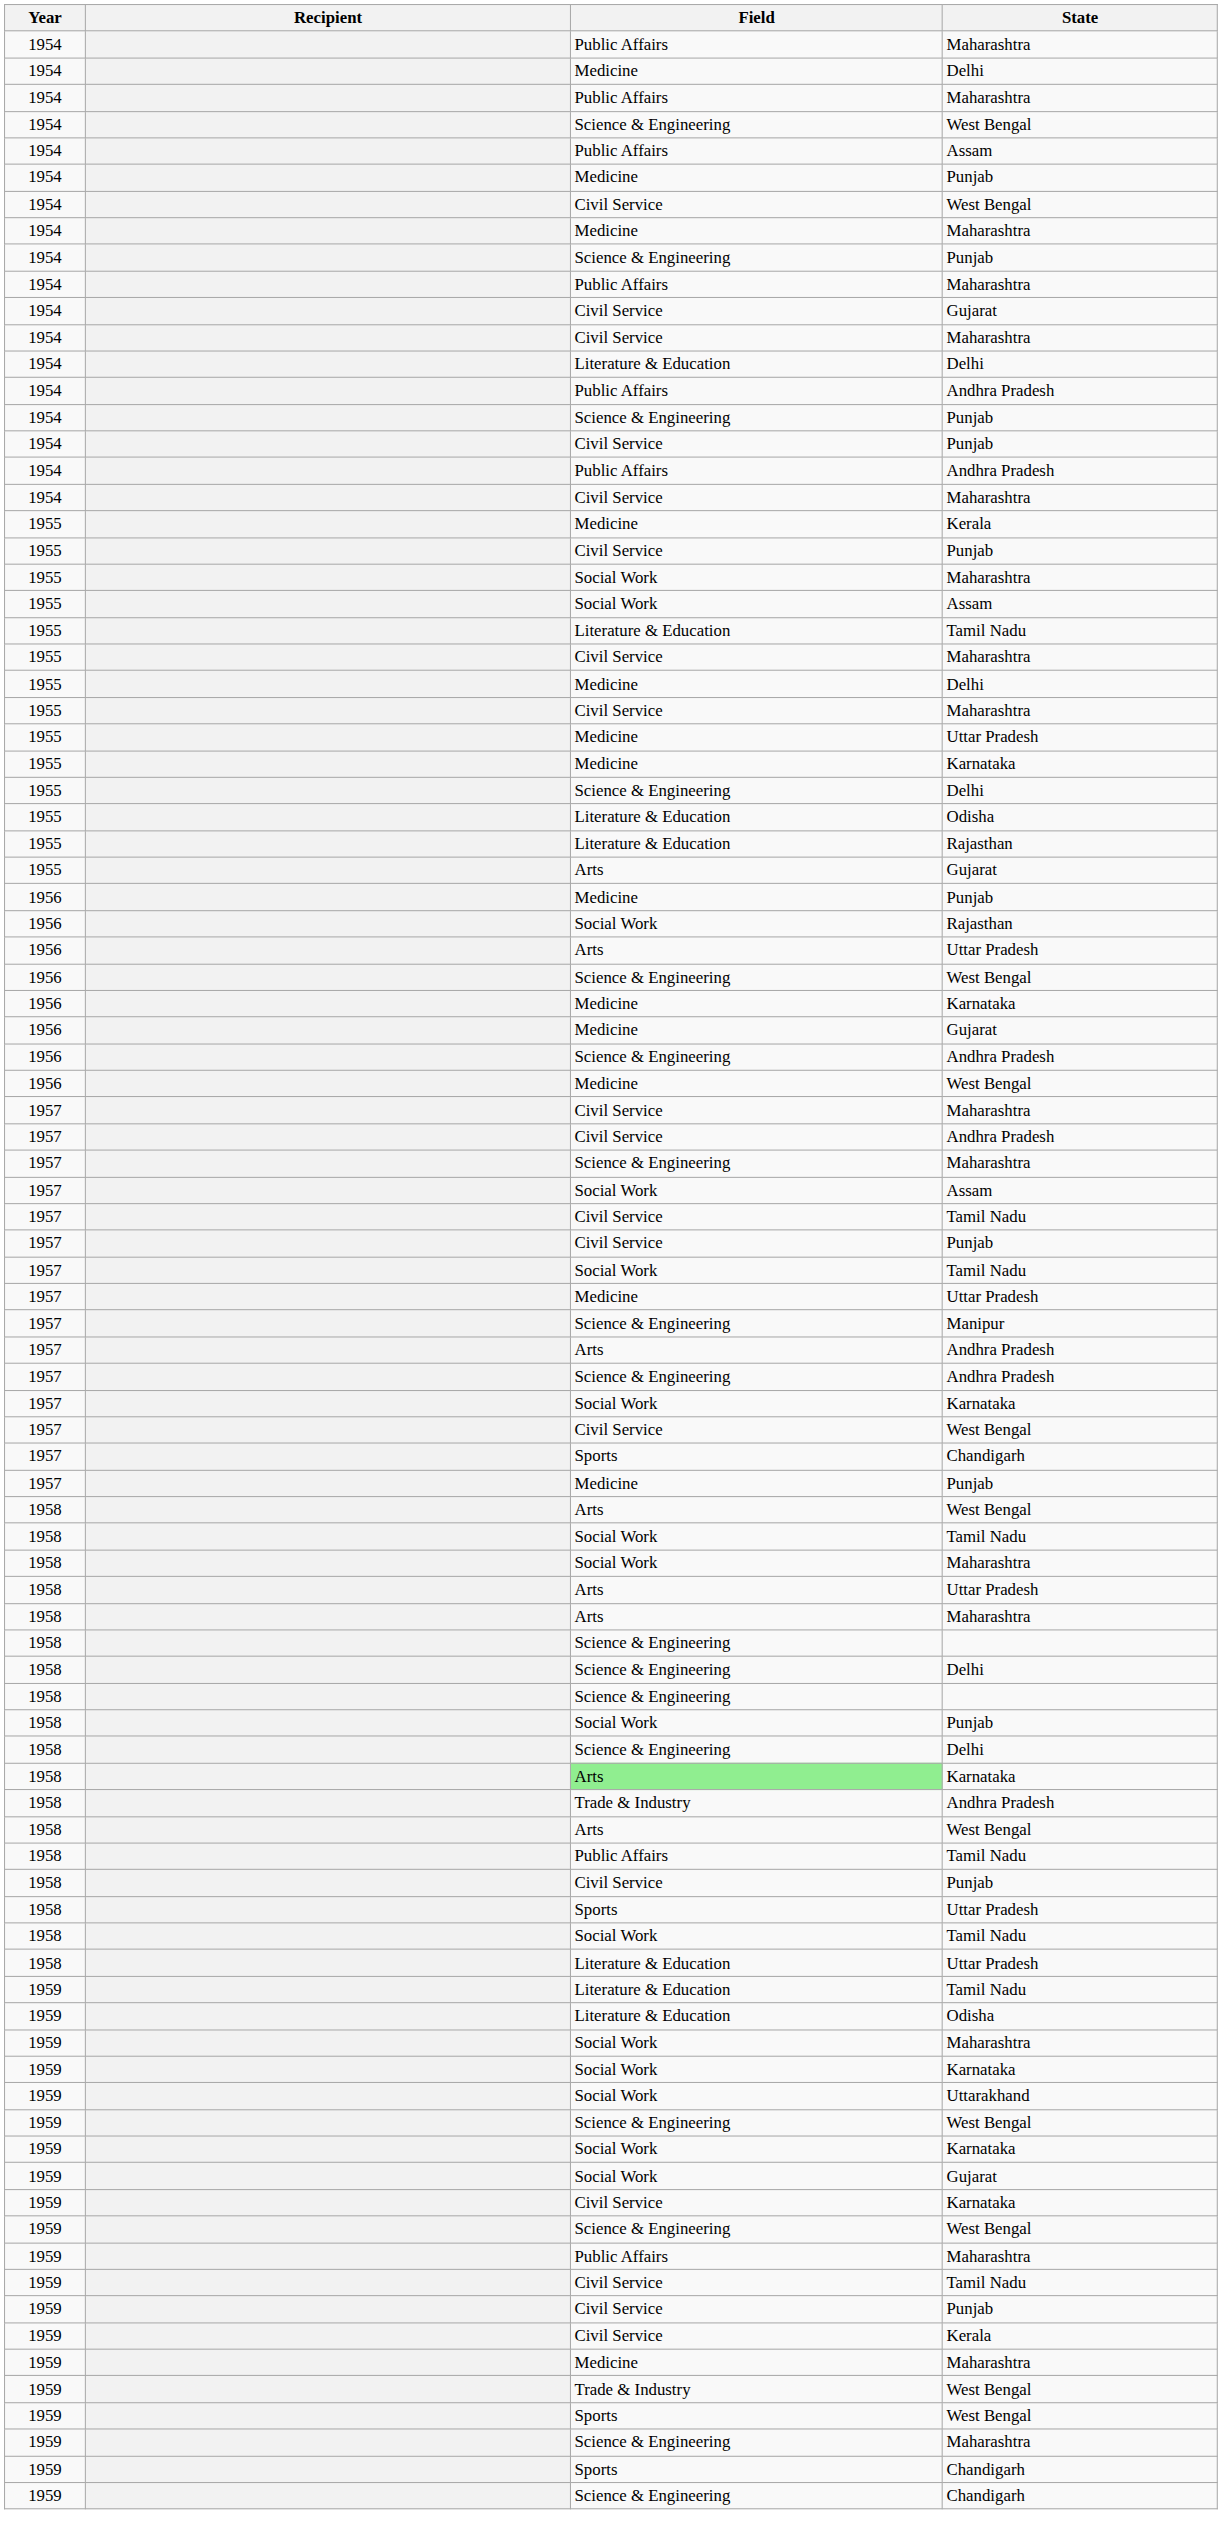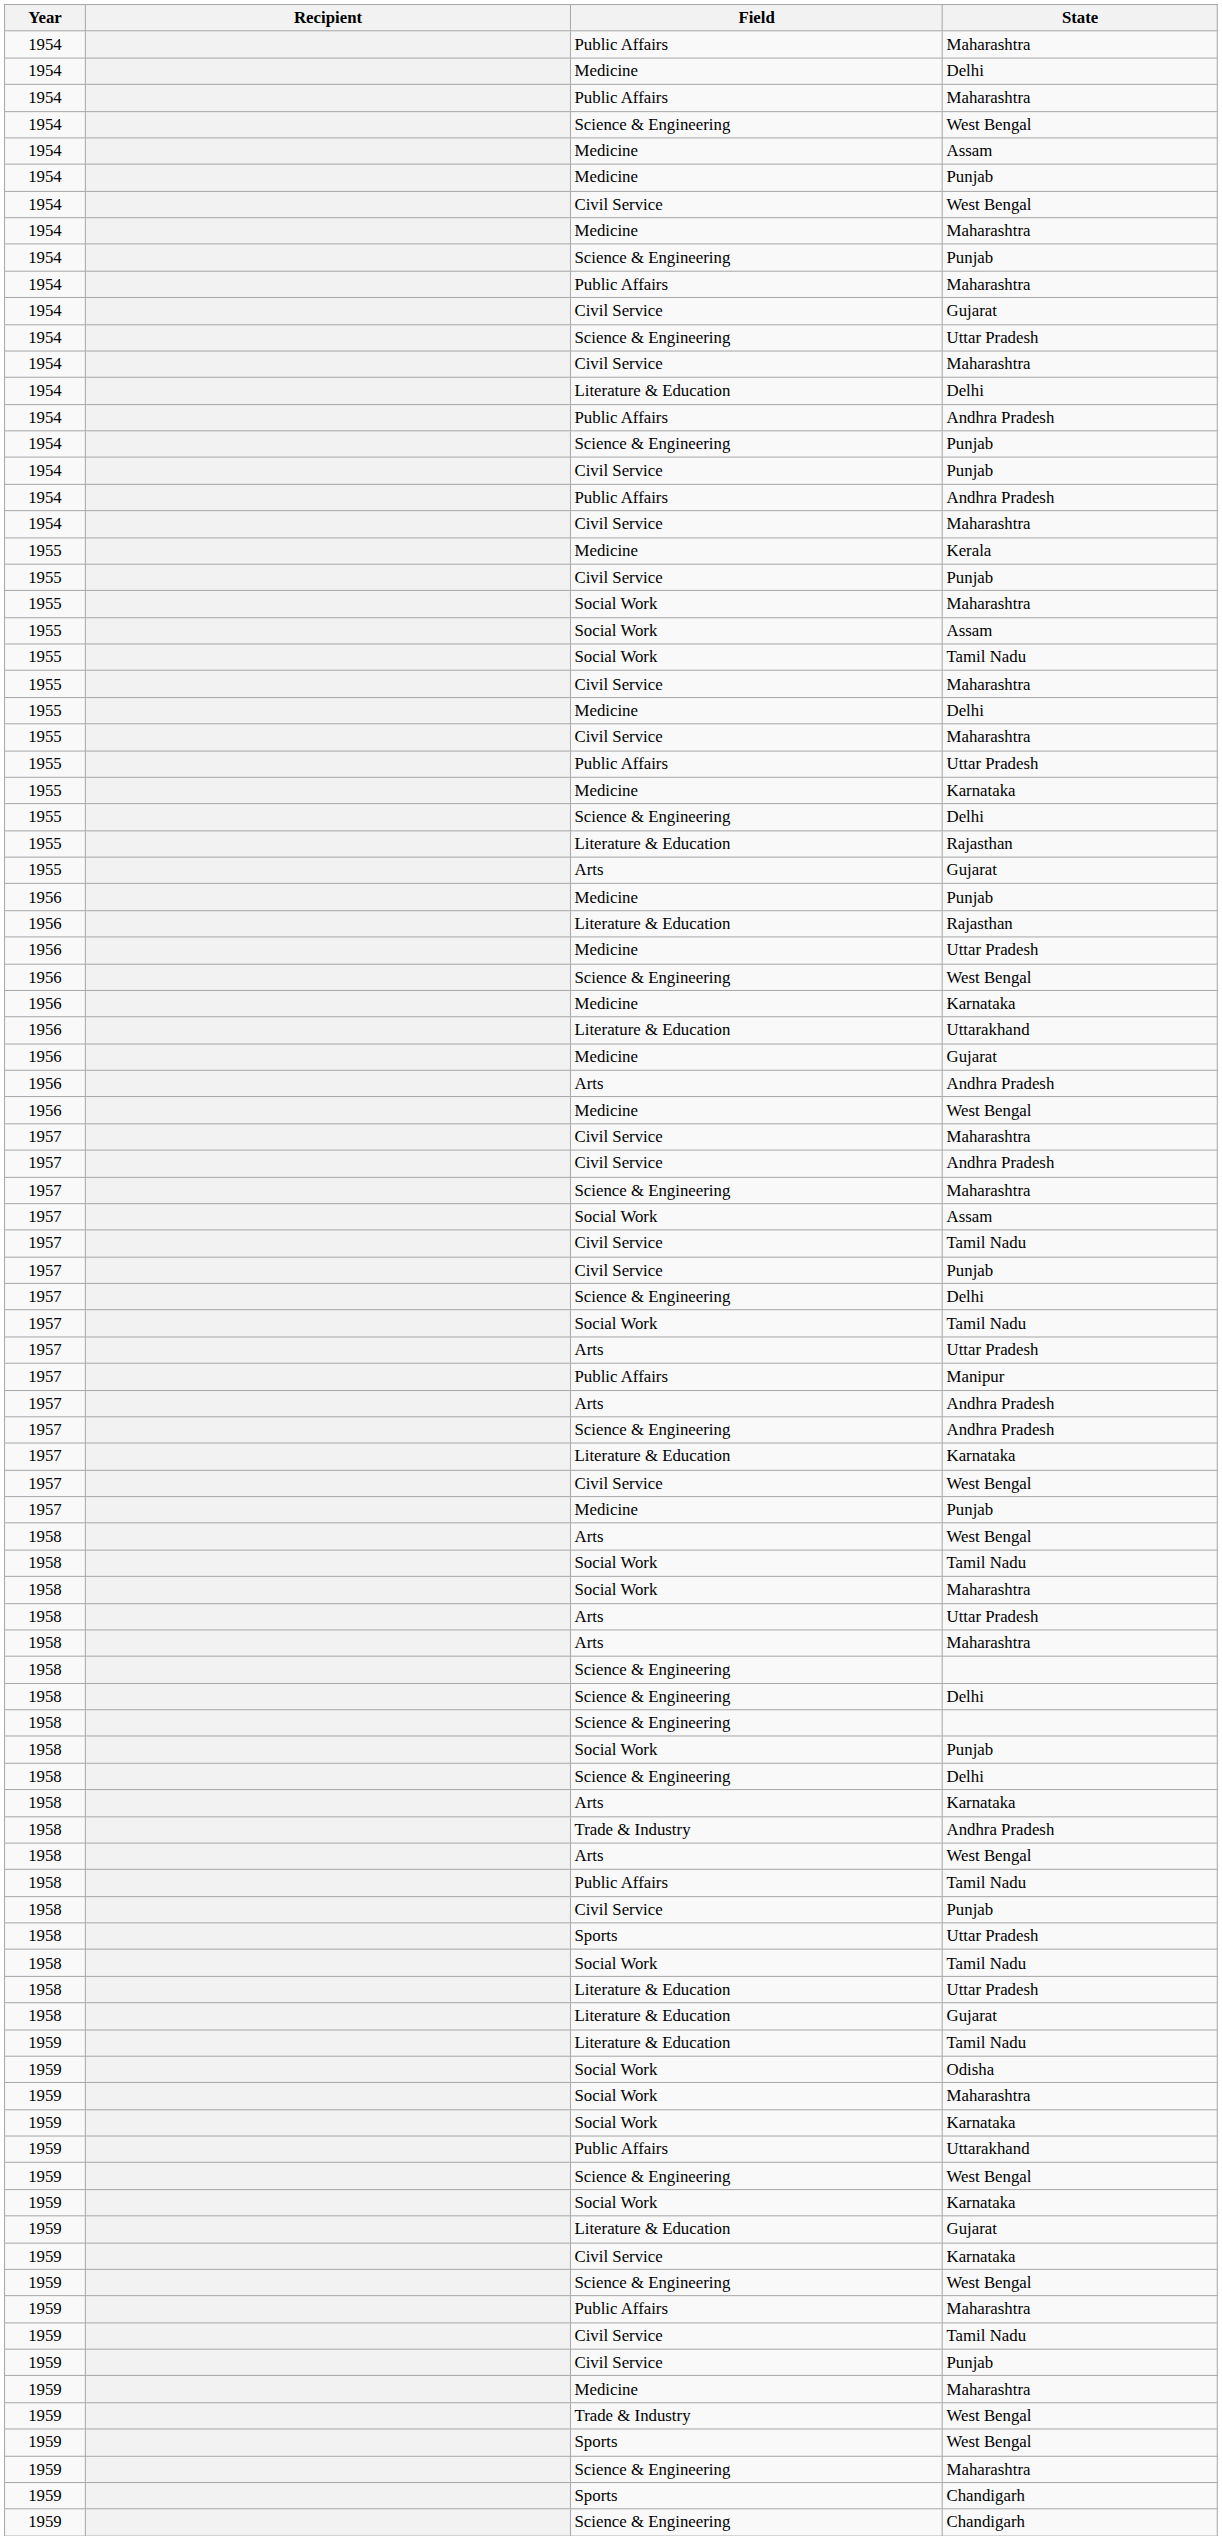1954 / Assam | Field: Public Affairs -> Medicine
+ row: 1954 | Science & Engineering | Uttar Pradesh
1955 / Tamil Nadu | Field: Literature & Education -> Social Work
1955 / Uttar Pradesh | Field: Medicine -> Public Affairs
- row: 1955 | Literature & Education | Odisha
1956 / Rajasthan | Field: Social Work -> Literature & Education
1956 / Uttar Pradesh | Field: Arts -> Medicine
+ row: 1956 | Literature & Education | Uttarakhand
1956 / Andhra Pradesh | Field: Science & Engineering -> Arts
+ row: 1957 | Science & Engineering | Delhi
1957 / Uttar Pradesh | Field: Medicine -> Arts
Manipur | Field: Science & Engineering -> Public Affairs
1957 / Karnataka | Field: Social Work -> Literature & Education
- row: 1957 | Sports | Chandigarh
1958 / Karnataka | Field: lightgreen background -> no background
+ row: 1958 | Literature & Education | Gujarat
1959 / Odisha | Field: Literature & Education -> Social Work
1959 / Uttarakhand | Field: Social Work -> Public Affairs
1959 / Gujarat | Field: Social Work -> Literature & Education
- row: 1959 | Civil Service | Kerala
